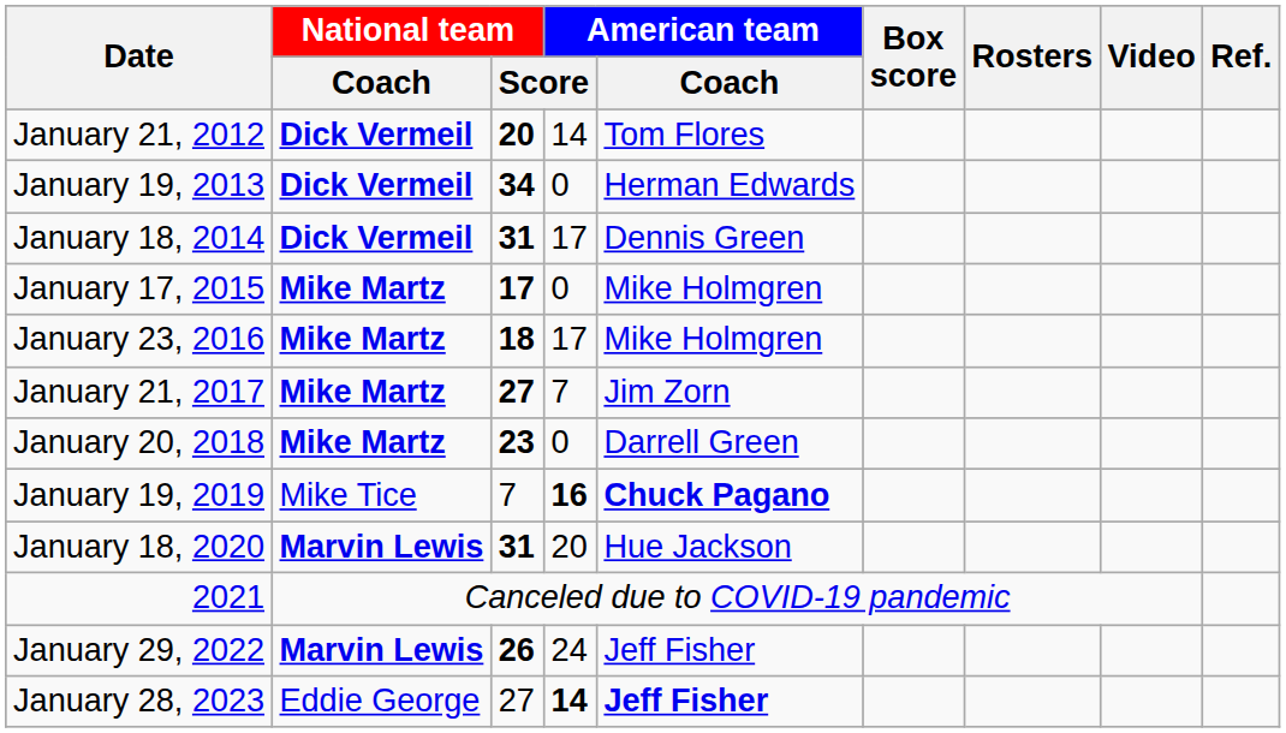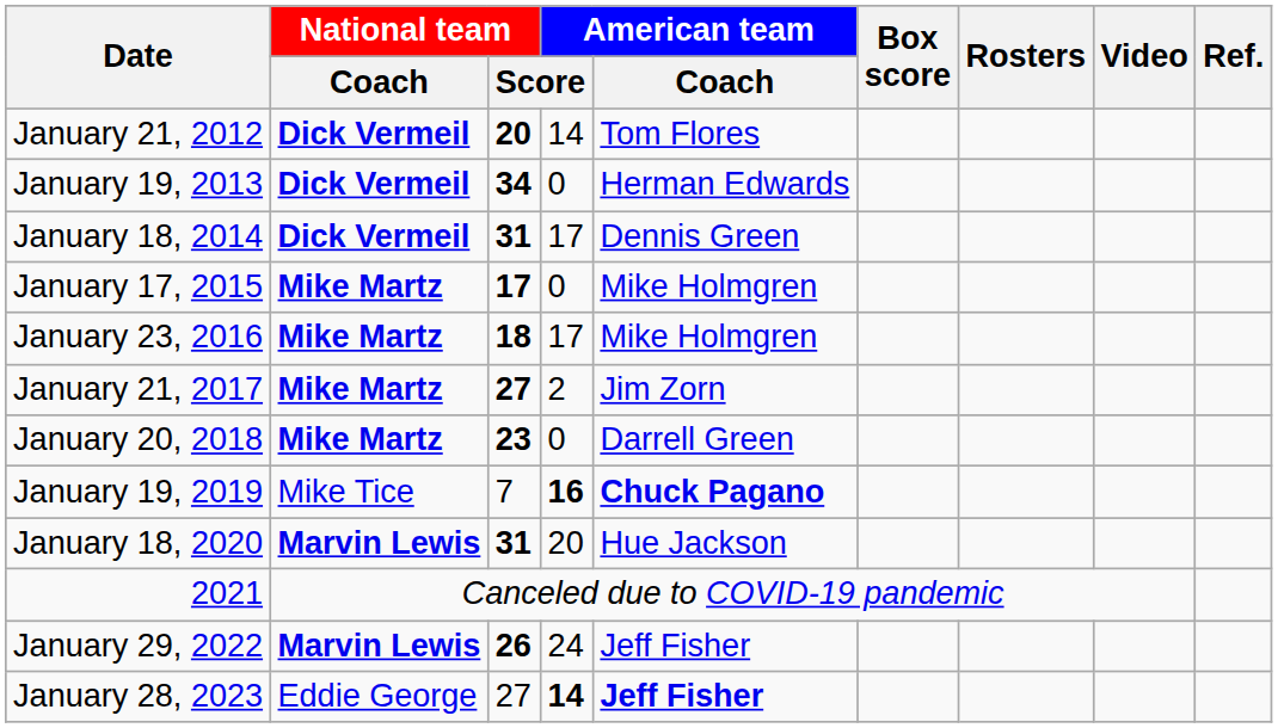January 21, 2017 | American team / Score: 7 -> 2
